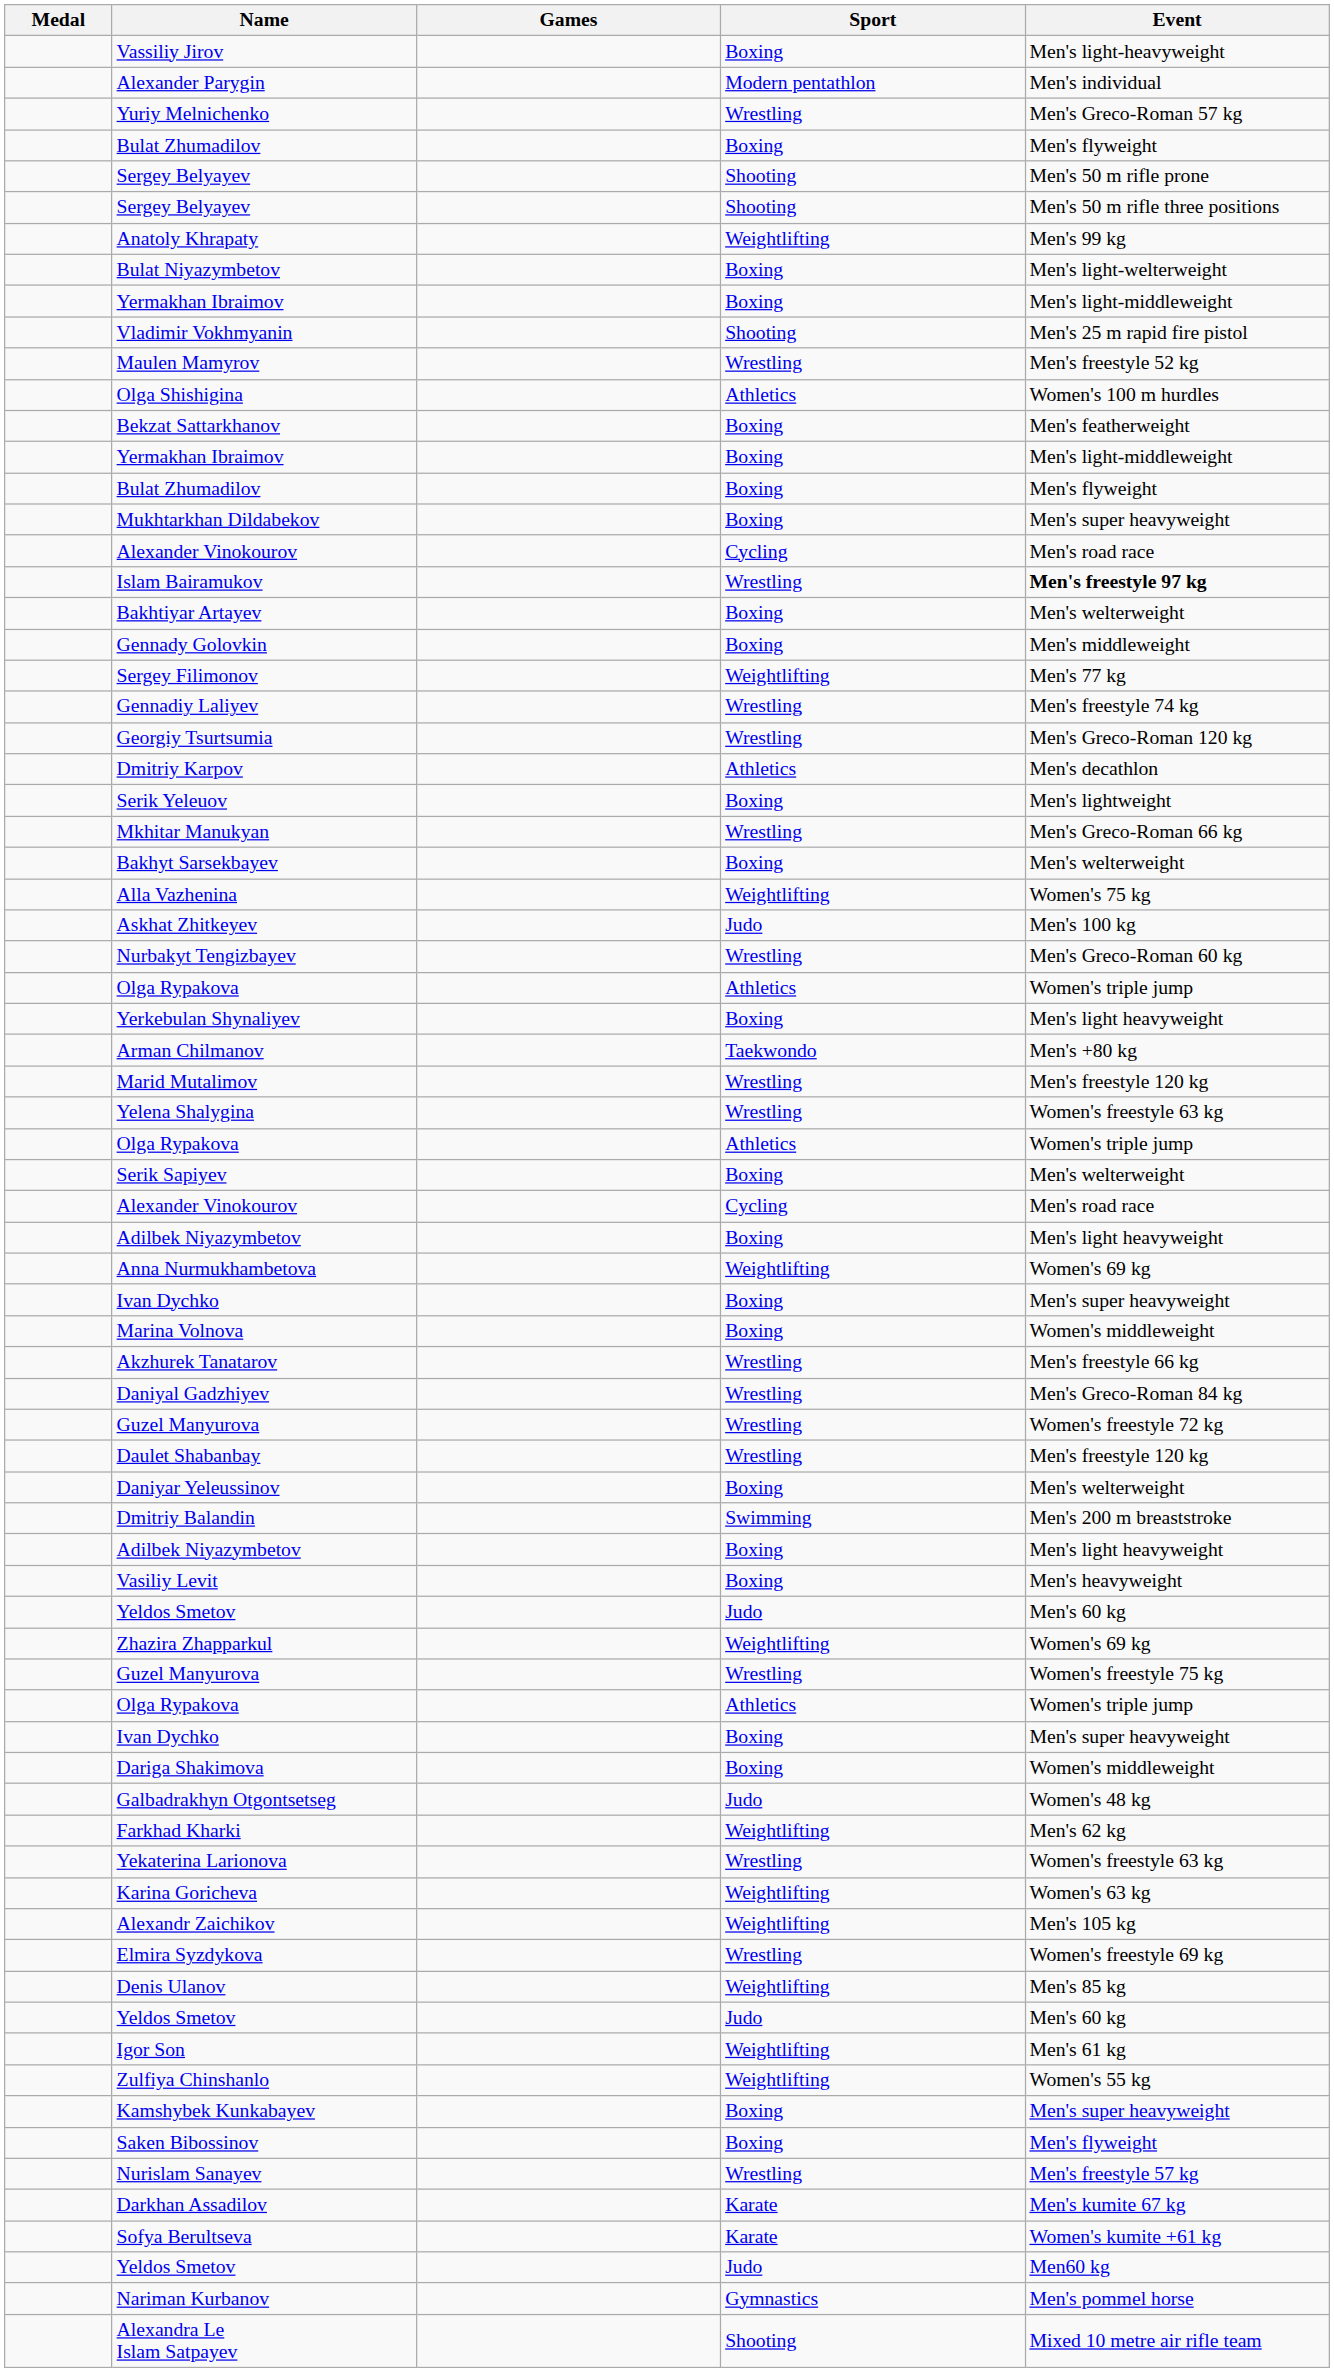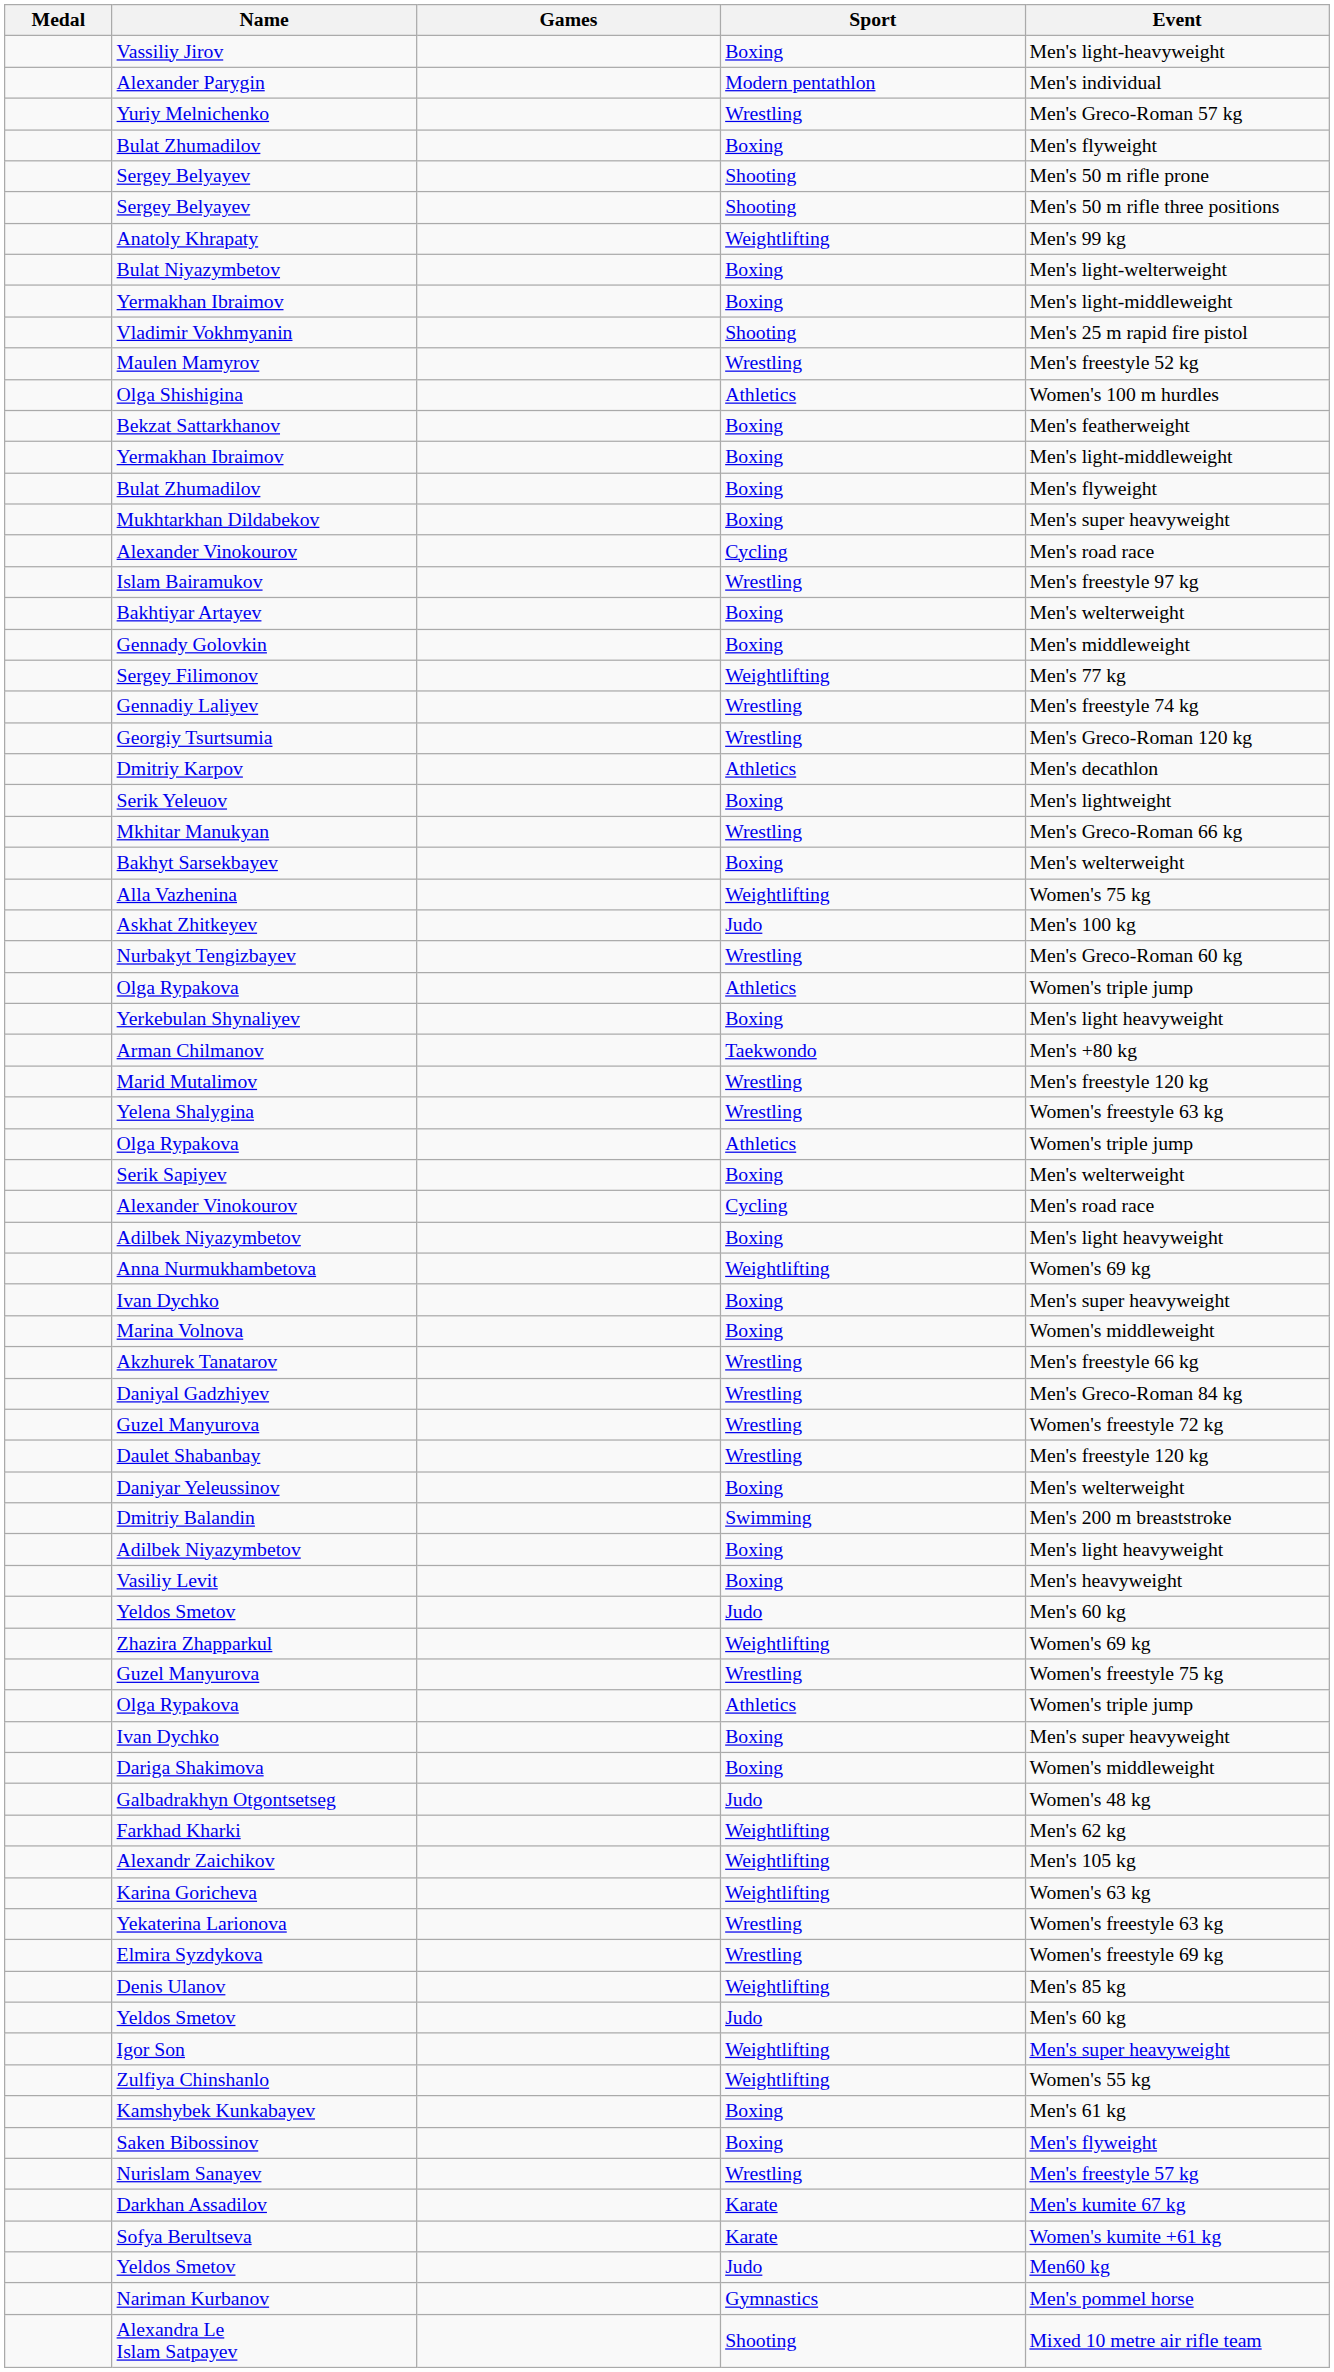Islam Bairamukov | Event: bold -> normal
rows swapped: Alexandr Zaichikov <-> Yekaterina Larionova
Igor Son | Event: Men's 61 kg -> Men's super heavyweight
Kamshybek Kunkabayev | Event: Men's super heavyweight -> Men's 61 kg
